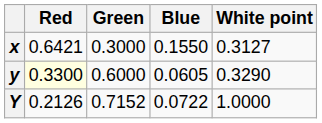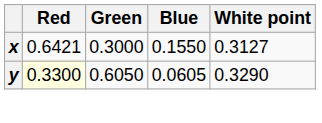y | Green: 0.6000 -> 0.6050
- row: Y | 0.2126 | 0.7152 | 0.0722 | 1.0000
